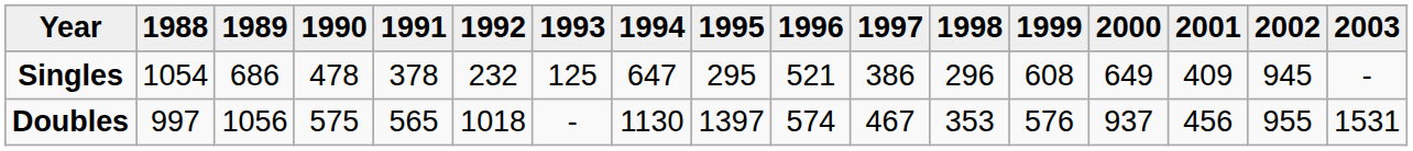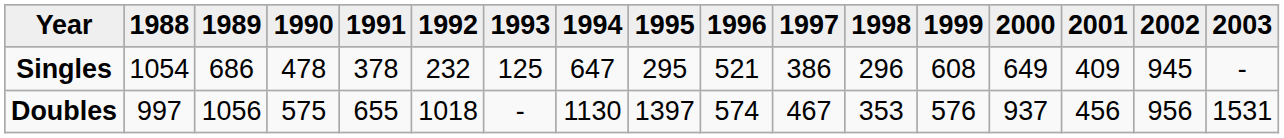Doubles | 1991: 565 -> 655
Doubles | 2002: 955 -> 956
